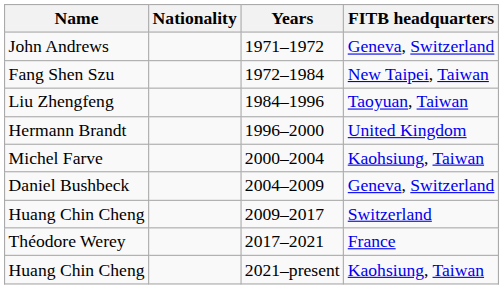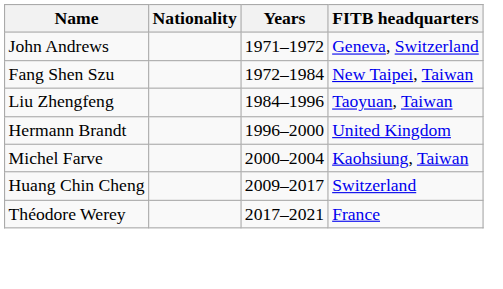- row: Daniel Bushbeck | 2004–2009 | Geneva, Switzerland
- row: Huang Chin Cheng | 2021–present | Kaohsiung, Taiwan
